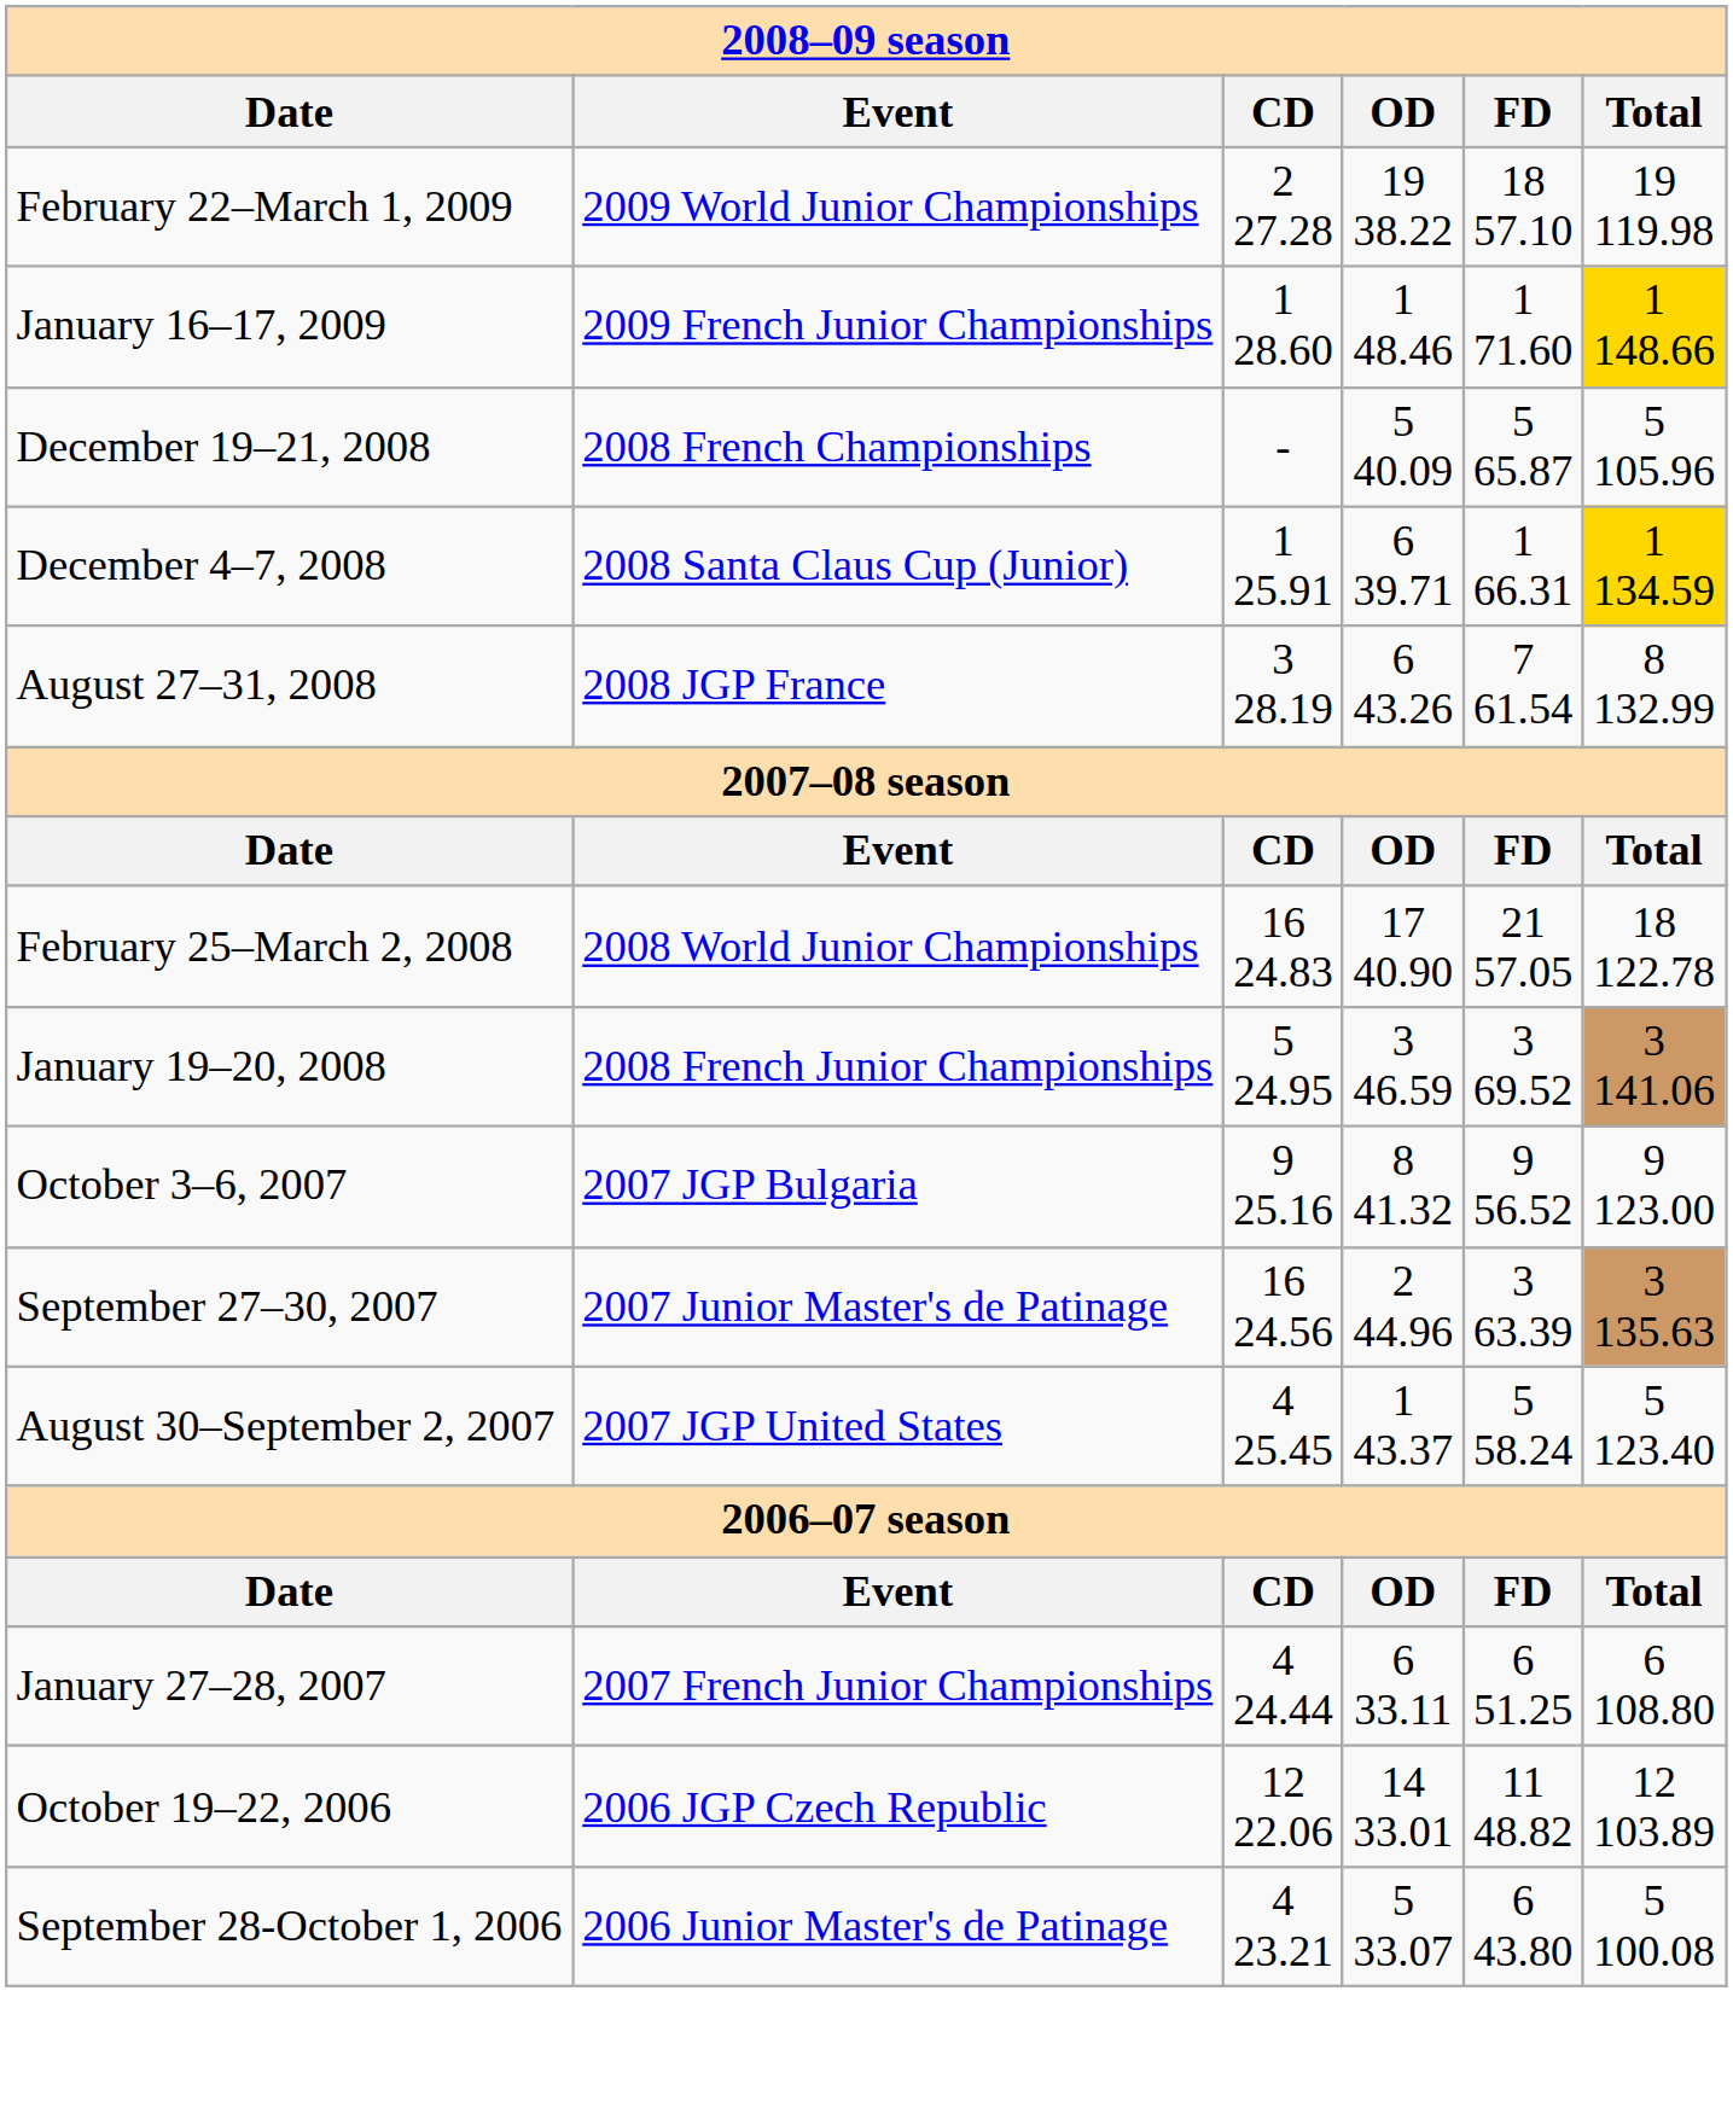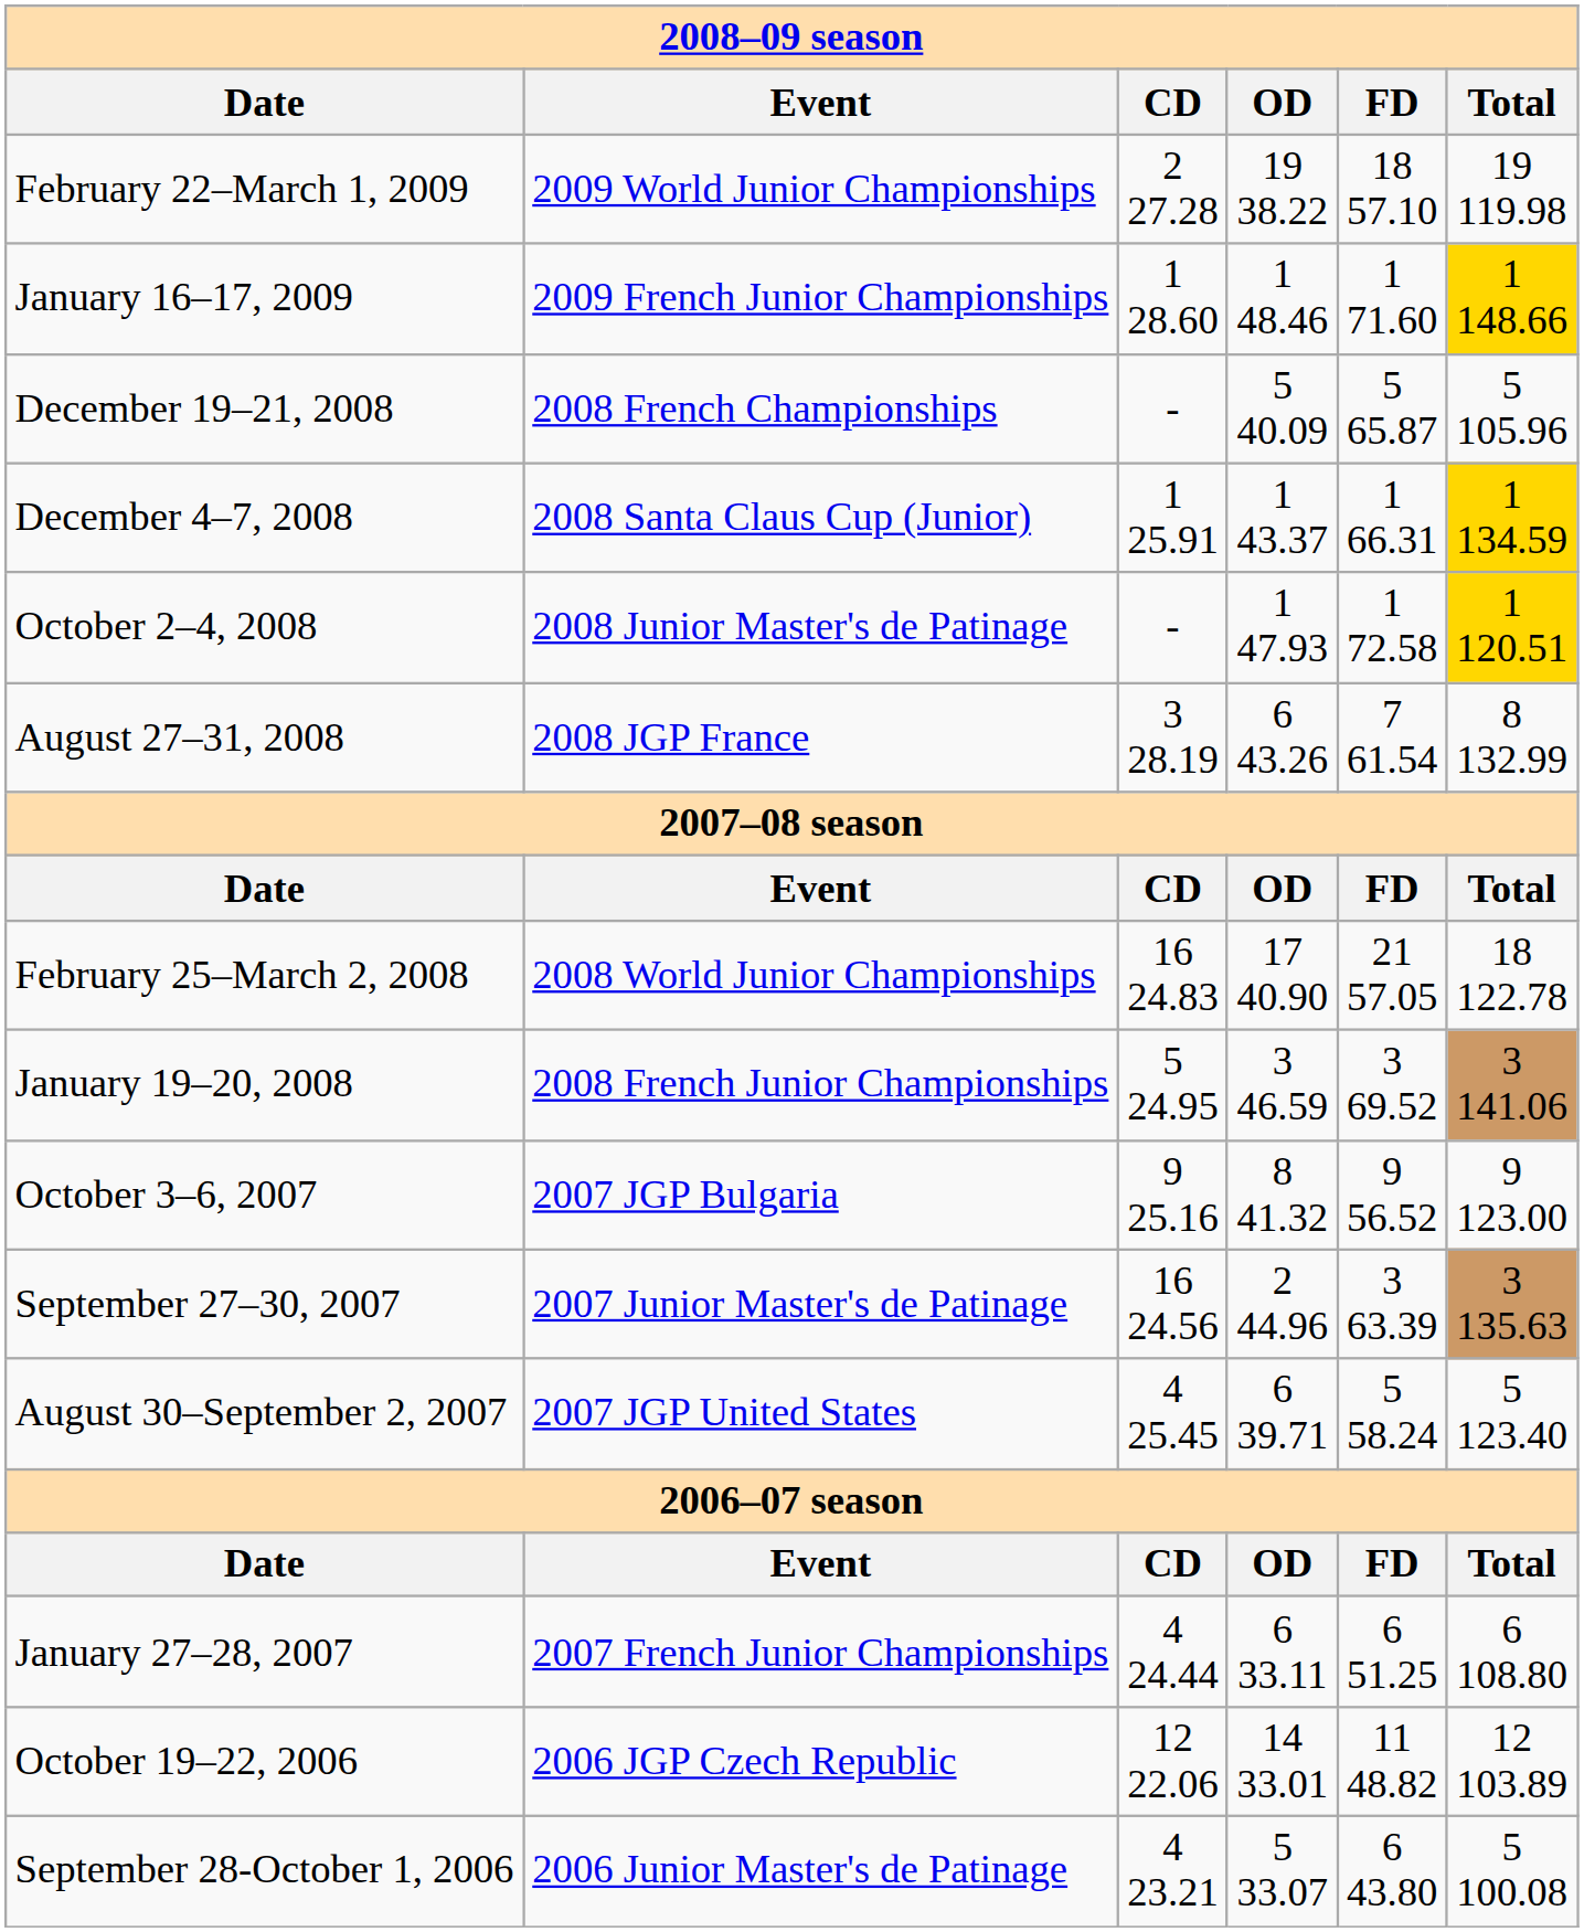December 4–7, 2008 | OD: 6 39.71 -> 1 43.37
+ row: October 2–4, 2008 | 2008 Junior Master's de Patinage | - | 1 47.93 | 1 72.58 | 1 120.51
August 30–September 2, 2007 | OD: 1 43.37 -> 6 39.71
